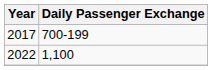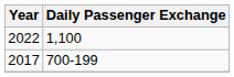rows swapped: 2017 <-> 2022
